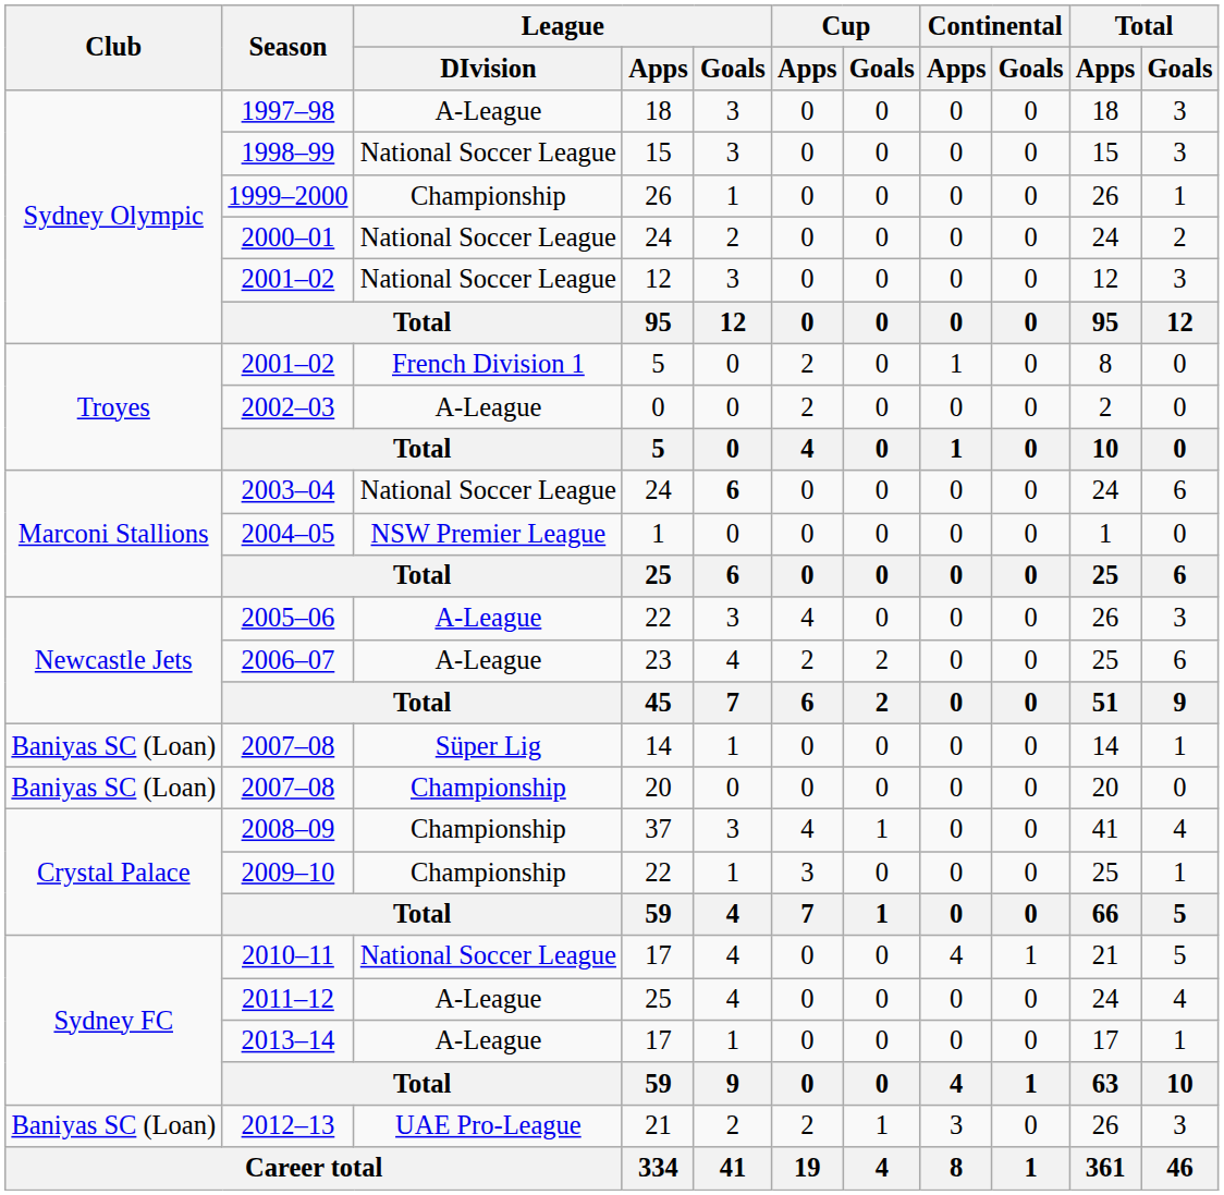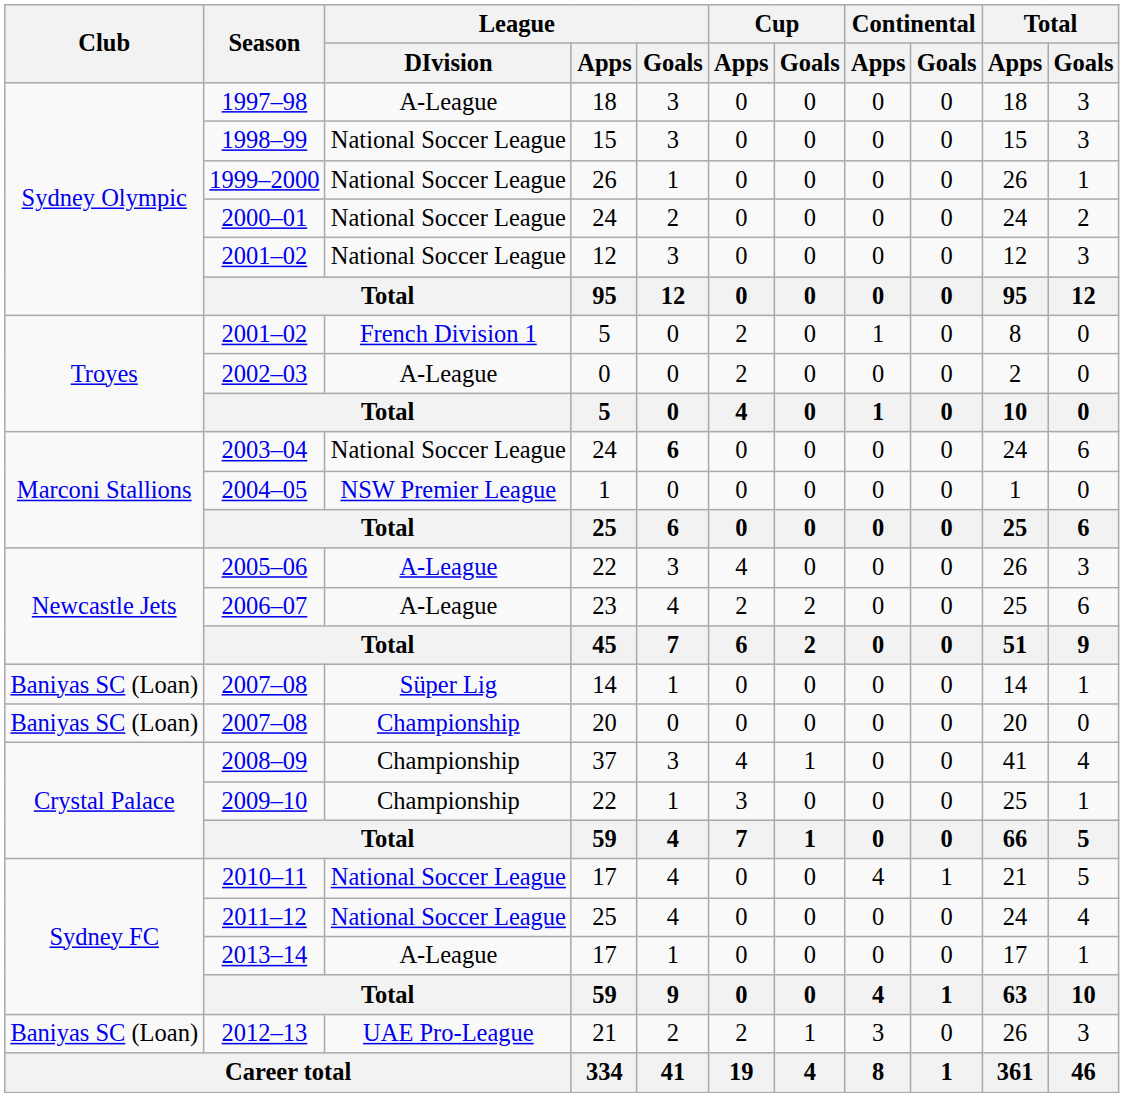1999–2000 | League / DIvision: Championship -> National Soccer League
2011–12 | League / DIvision: A-League -> National Soccer League
